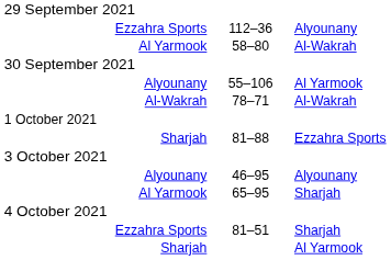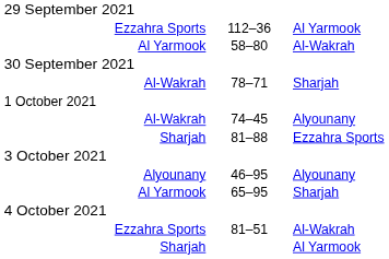Ezzahra Sports / 112–36 | column 5: Alyounany -> Al Yarmook
- row: Alyounany | 55–106 | Al Yarmook
Al-Wakrah / 78–71 | column 5: Al-Wakrah -> Sharjah
+ row: Al-Wakrah | 74–45 | Alyounany
Ezzahra Sports / 81–51 | column 5: Sharjah -> Al-Wakrah
